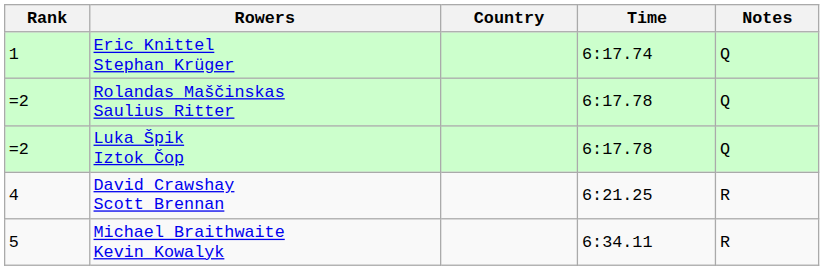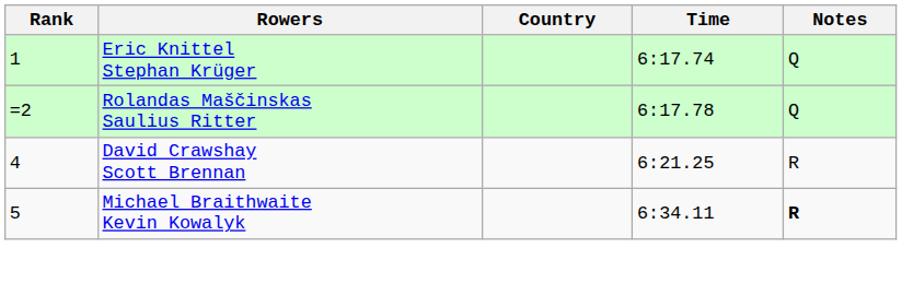- row: =2 | Luka Špik Iztok Čop | 6:17.78 | Q
Michael Braithwaite Kevin Kowalyk | Notes: normal -> bold
